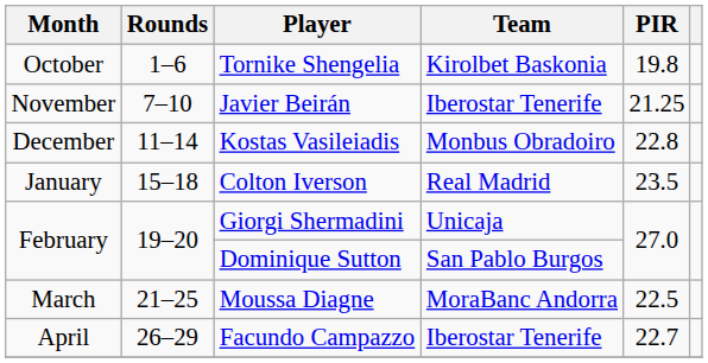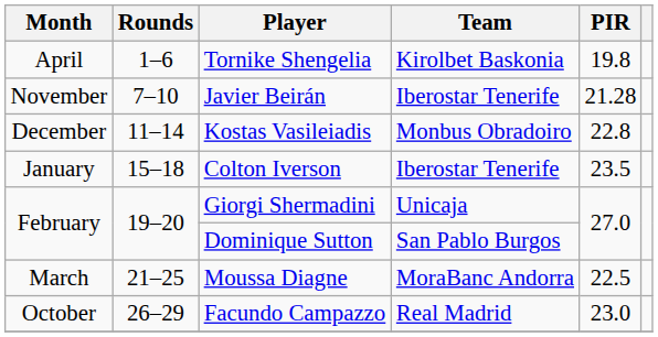Tornike Shengelia | Month: October -> April
Javier Beirán | PIR: 21.25 -> 21.28
Colton Iverson | Team: Real Madrid -> Iberostar Tenerife
Facundo Campazzo | Month: April -> October
Facundo Campazzo | Team: Iberostar Tenerife -> Real Madrid
Facundo Campazzo | PIR: 22.7 -> 23.0
